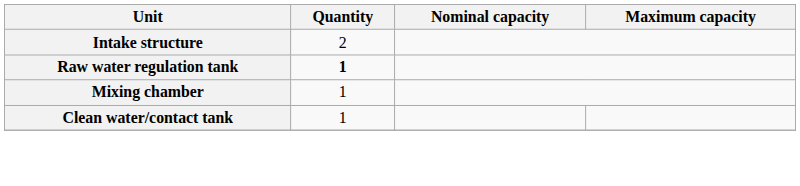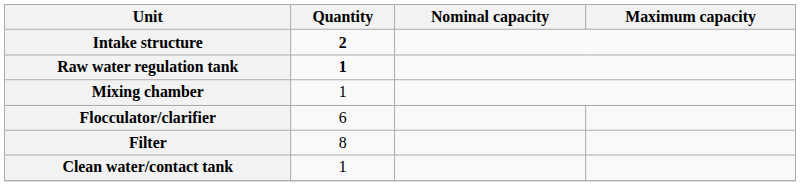Intake structure | Quantity: normal -> bold
+ row: Flocculator/clarifier | 6
+ row: Filter | 8
